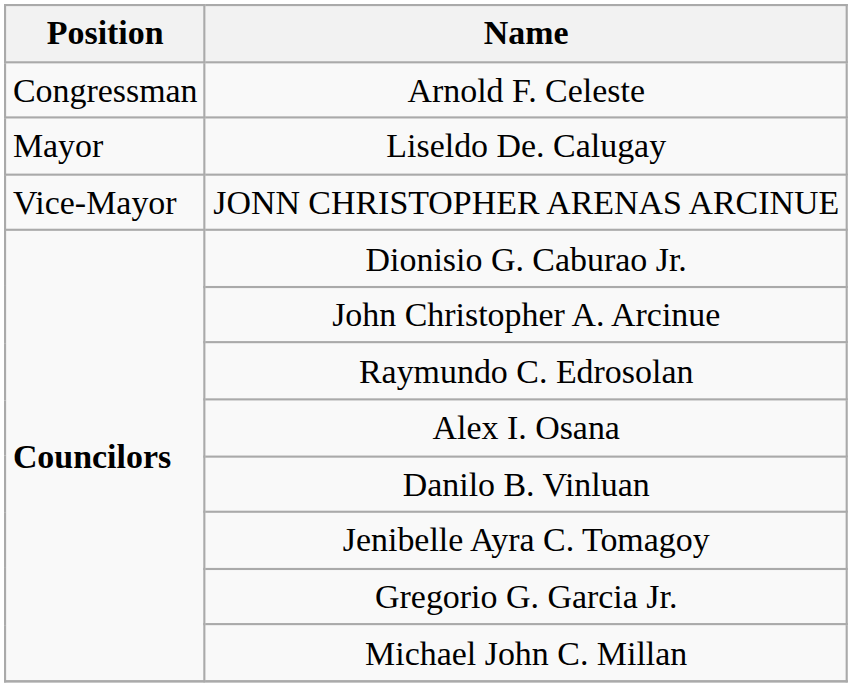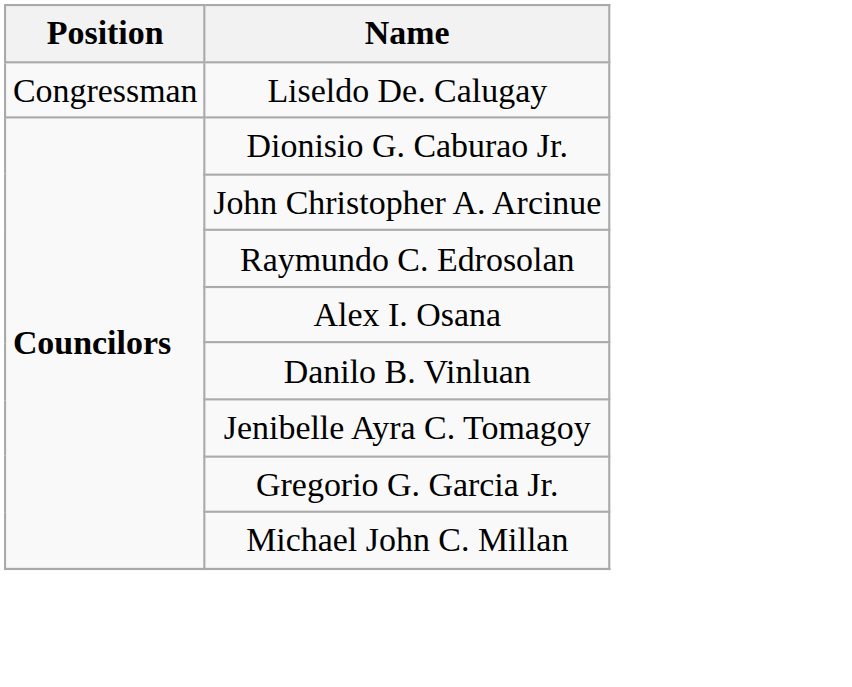- row: Congressman | Arnold F. Celeste
Liseldo De. Calugay | Position: Mayor -> Congressman
- row: Vice-Mayor | JONN CHRISTOPHER ARENAS ARCINUE
